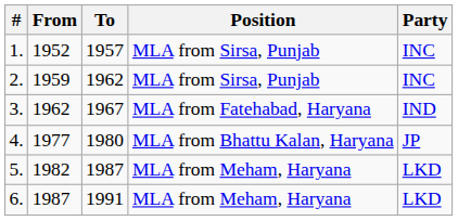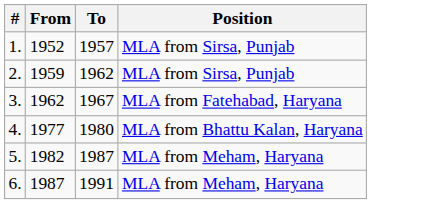- column: Party | INC | INC | IND | JP | LKD | LKD
